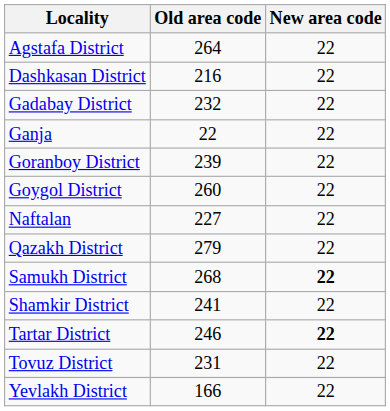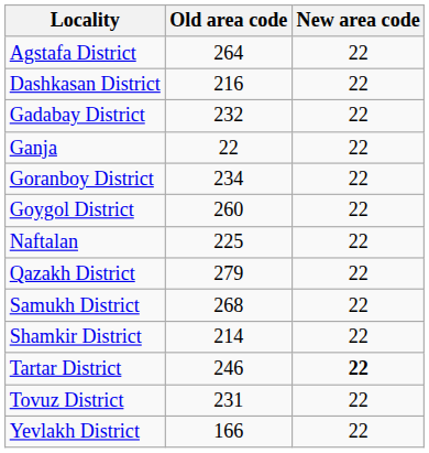Goranboy District | Old area code: 239 -> 234
Naftalan | Old area code: 227 -> 225
Samukh District | New area code: bold -> normal
Shamkir District | Old area code: 241 -> 214
